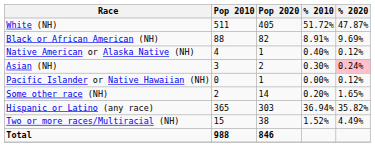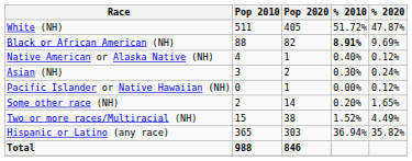Black or African American (NH) | % 2010: normal -> bold
Asian (NH) | % 2020: pink background -> no background
rows swapped: Two or more races/Multiracial (NH) <-> Hispanic or Latino (any race)
